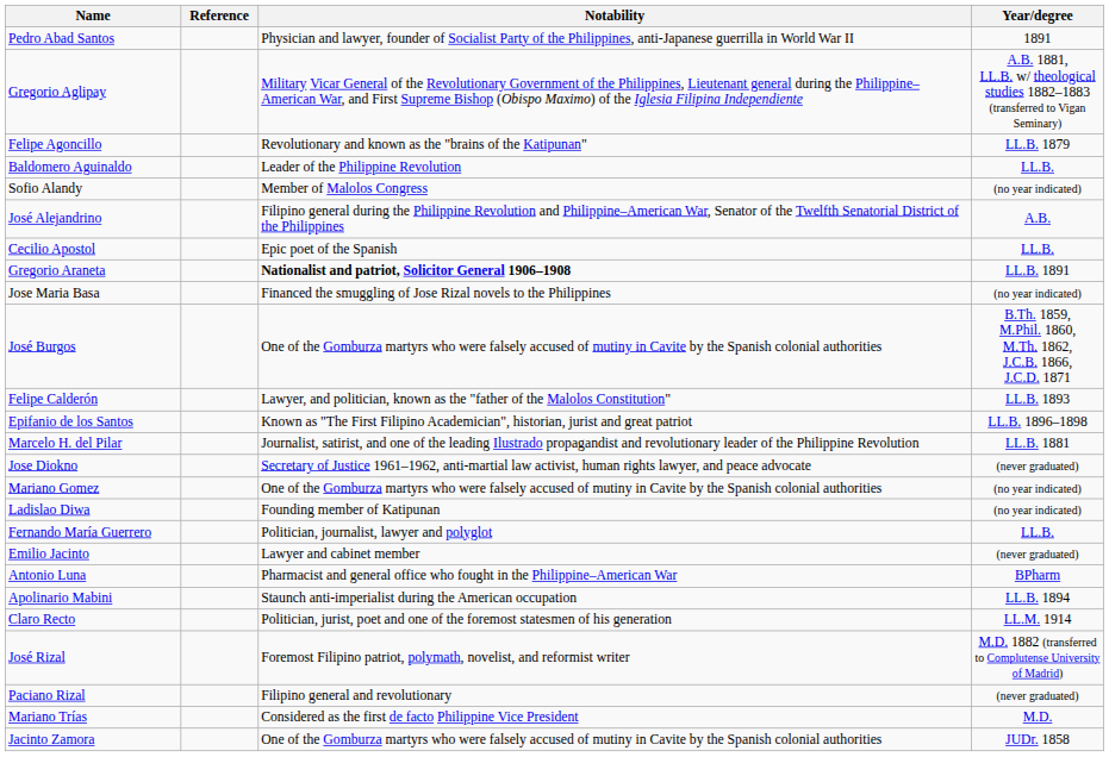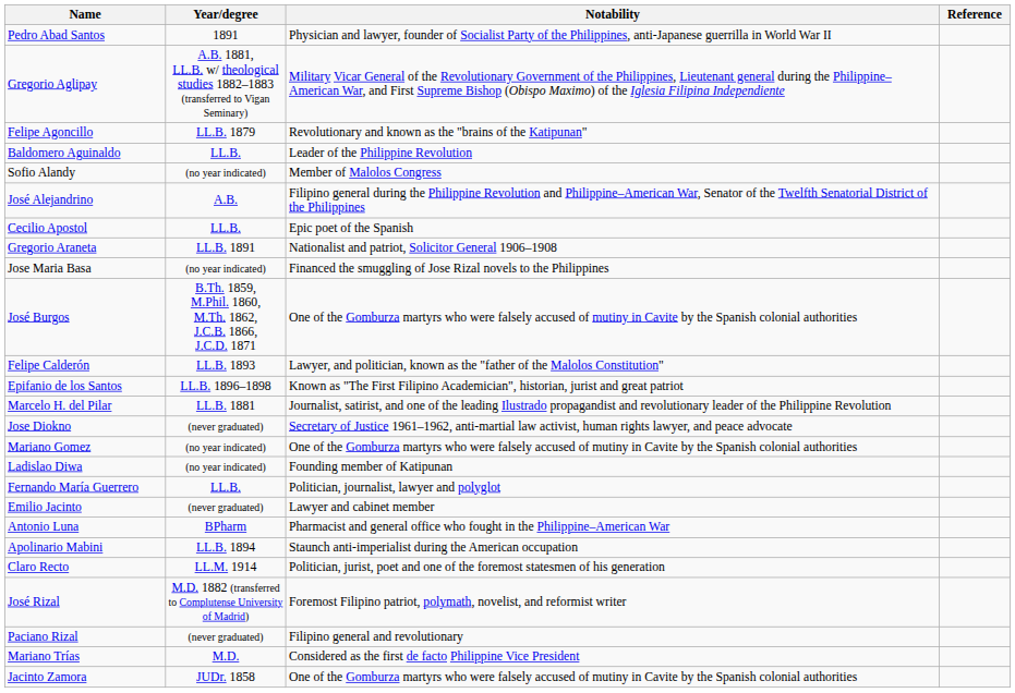columns swapped: Year/degree <-> Reference
Gregorio Araneta | Notability: bold -> normal
